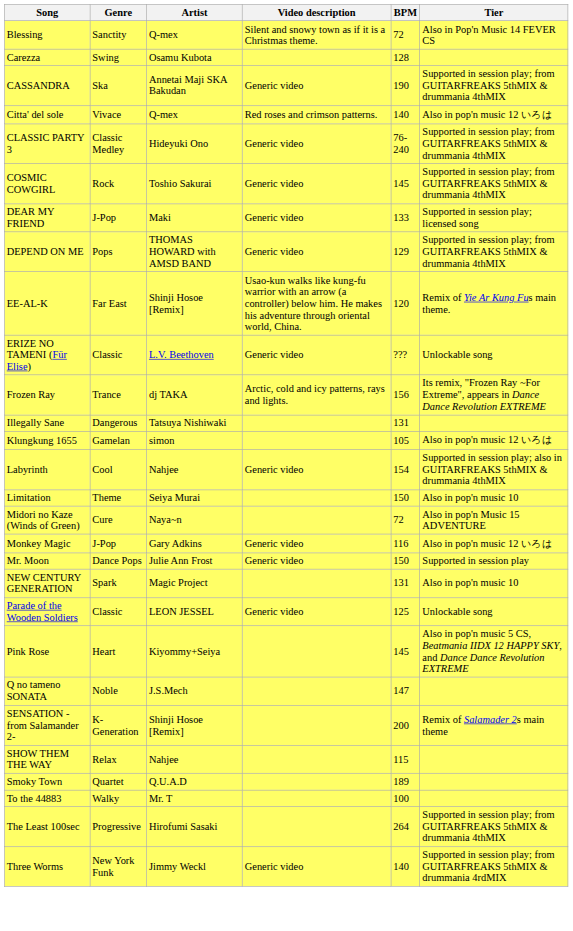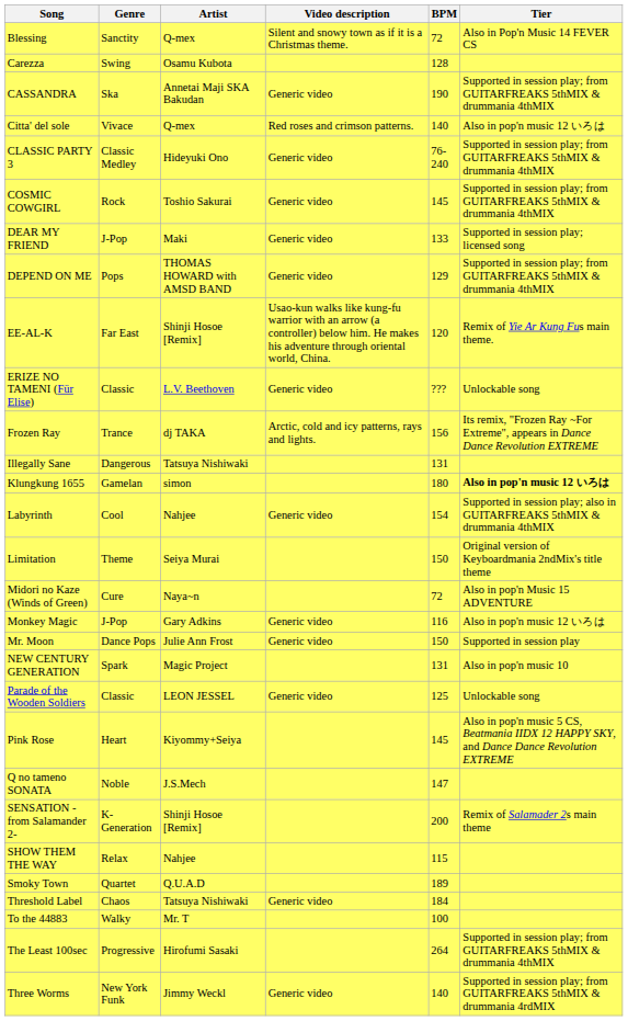Klungkung 1655 | BPM: 105 -> 180
Klungkung 1655 | Tier: normal -> bold
Limitation | Tier: Also in pop'n music 10 -> Original version of Keyboardmania 2ndMix's title theme
+ row: Threshold Label | Chaos | Tatsuya Nishiwaki | Generic video | 184
